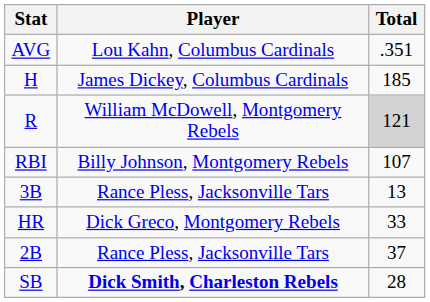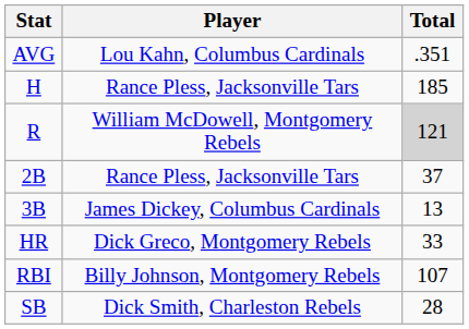H | Player: James Dickey, Columbus Cardinals -> Rance Pless, Jacksonville Tars
rows swapped: 2B <-> RBI
3B | Player: Rance Pless, Jacksonville Tars -> James Dickey, Columbus Cardinals
SB | Player: bold -> normal
